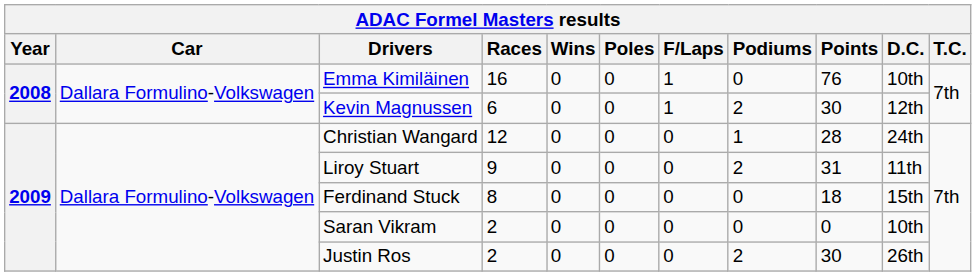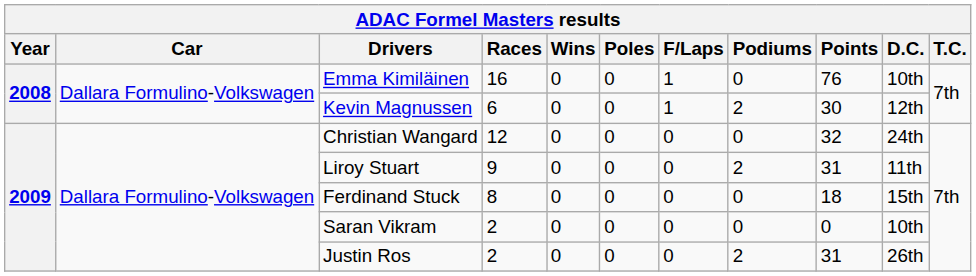Christian Wangard | Podiums: 1 -> 0
Christian Wangard | Points: 28 -> 32
Justin Ros | Points: 30 -> 31
